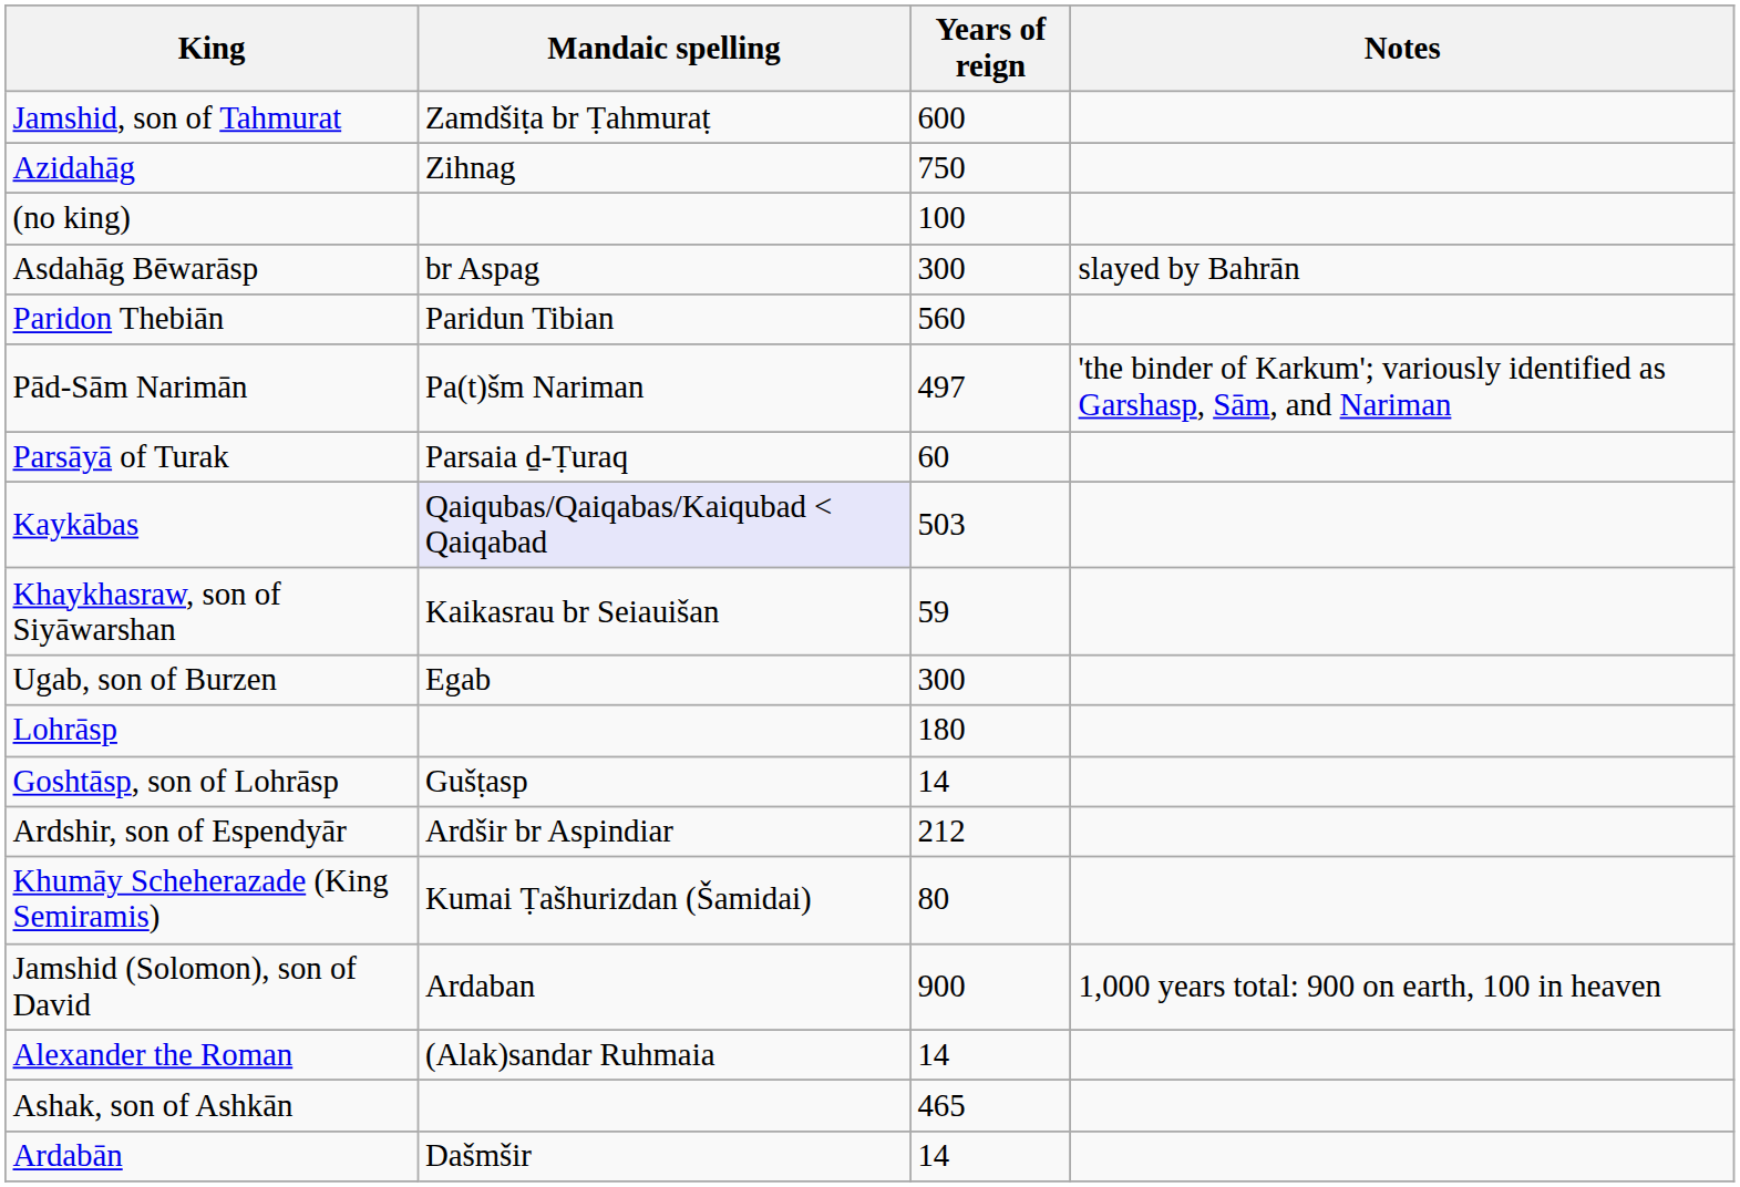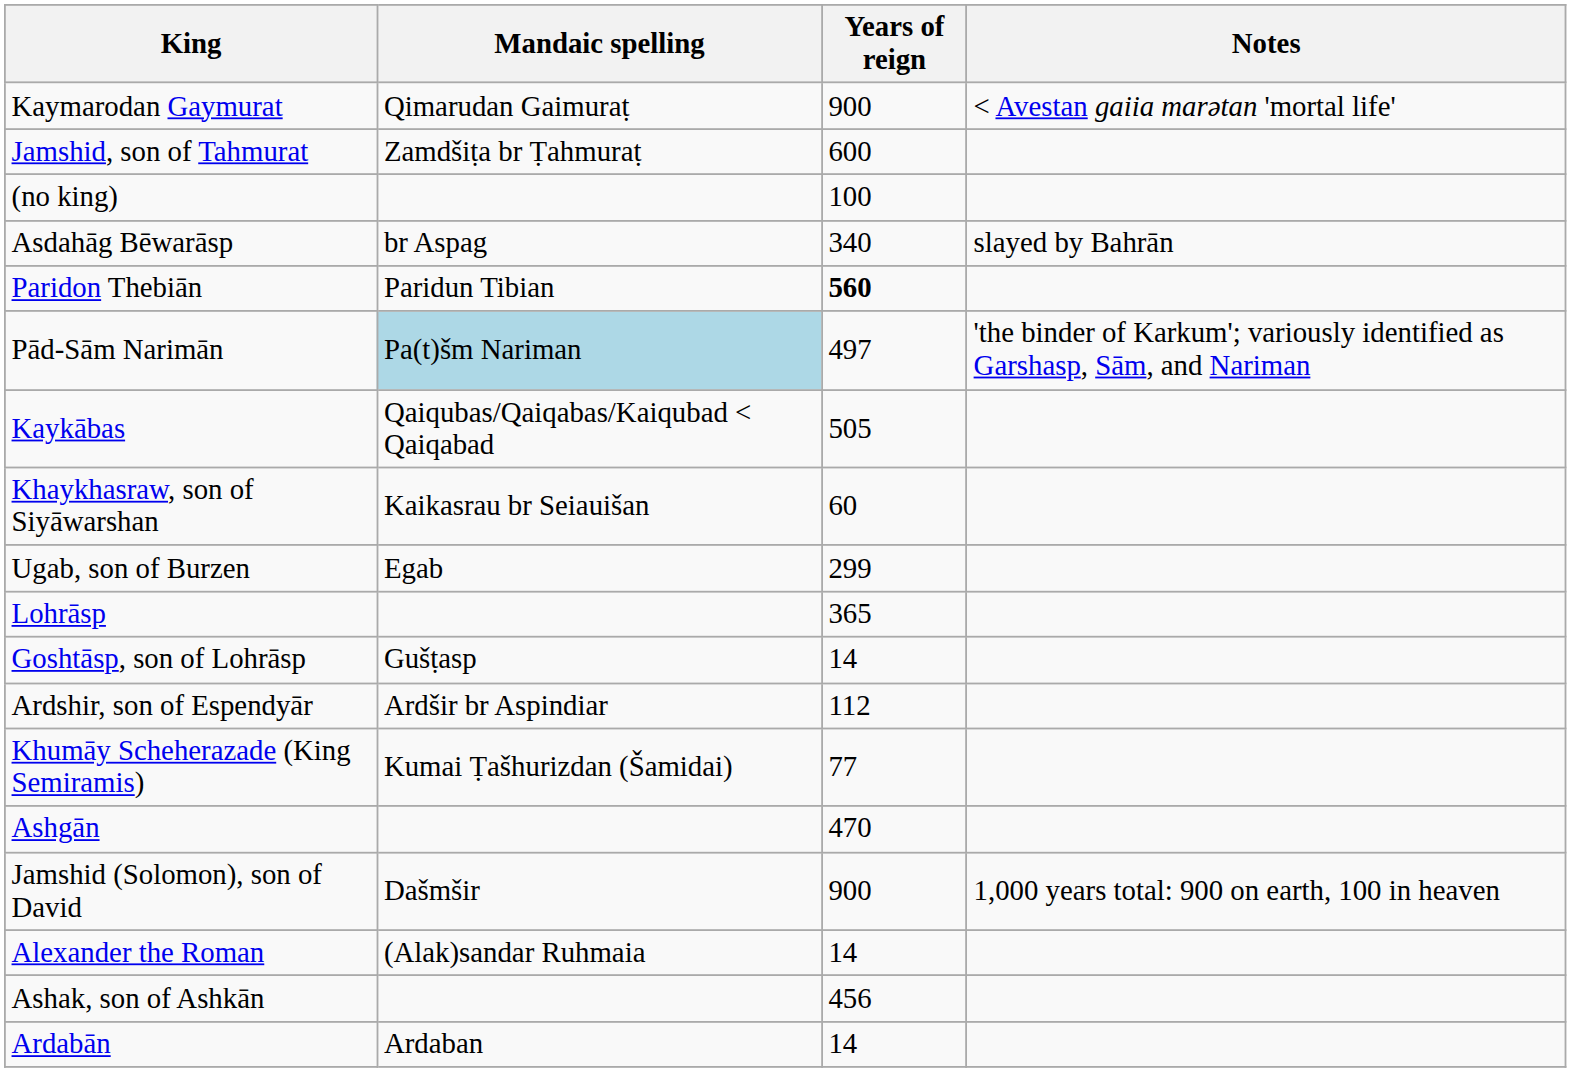+ row: Kaymarodan Gaymurat | Qimarudan Gaimuraṭ | 900 | < Avestan gaiia marətan 'mortal life'
- row: Azidahāg | Zihnag | 750
Asdahāg Bēwarāsp | Years of reign: 300 -> 340
Paridon Thebiān | Years of reign: normal -> bold
Pād-Sām Narimān | Mandaic spelling: no background -> lightblue background
- row: Parsāyā of Turak | Parsaia ḏ-Ṭuraq | 60
Kaykābas | Mandaic spelling: lavender background -> no background
Kaykābas | Years of reign: 503 -> 505
Khaykhasraw, son of Siyāwarshan | Years of reign: 59 -> 60
Ugab, son of Burzen | Years of reign: 300 -> 299
Lohrāsp | Years of reign: 180 -> 365
Ardshir, son of Espendyār | Years of reign: 212 -> 112
Khumāy Scheherazade (King Semiramis) | Years of reign: 80 -> 77
+ row: Ashgān | 470
Jamshid (Solomon), son of David | Mandaic spelling: Ardaban -> Dašmšir
Ashak, son of Ashkān | Years of reign: 465 -> 456
Ardabān | Mandaic spelling: Dašmšir -> Ardaban
